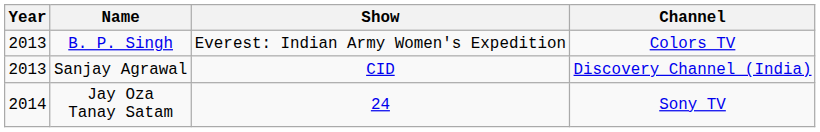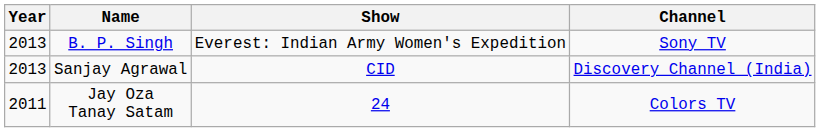B. P. Singh | Channel: Colors TV -> Sony TV
Jay Oza Tanay Satam | Year: 2014 -> 2011
Jay Oza Tanay Satam | Channel: Sony TV -> Colors TV
